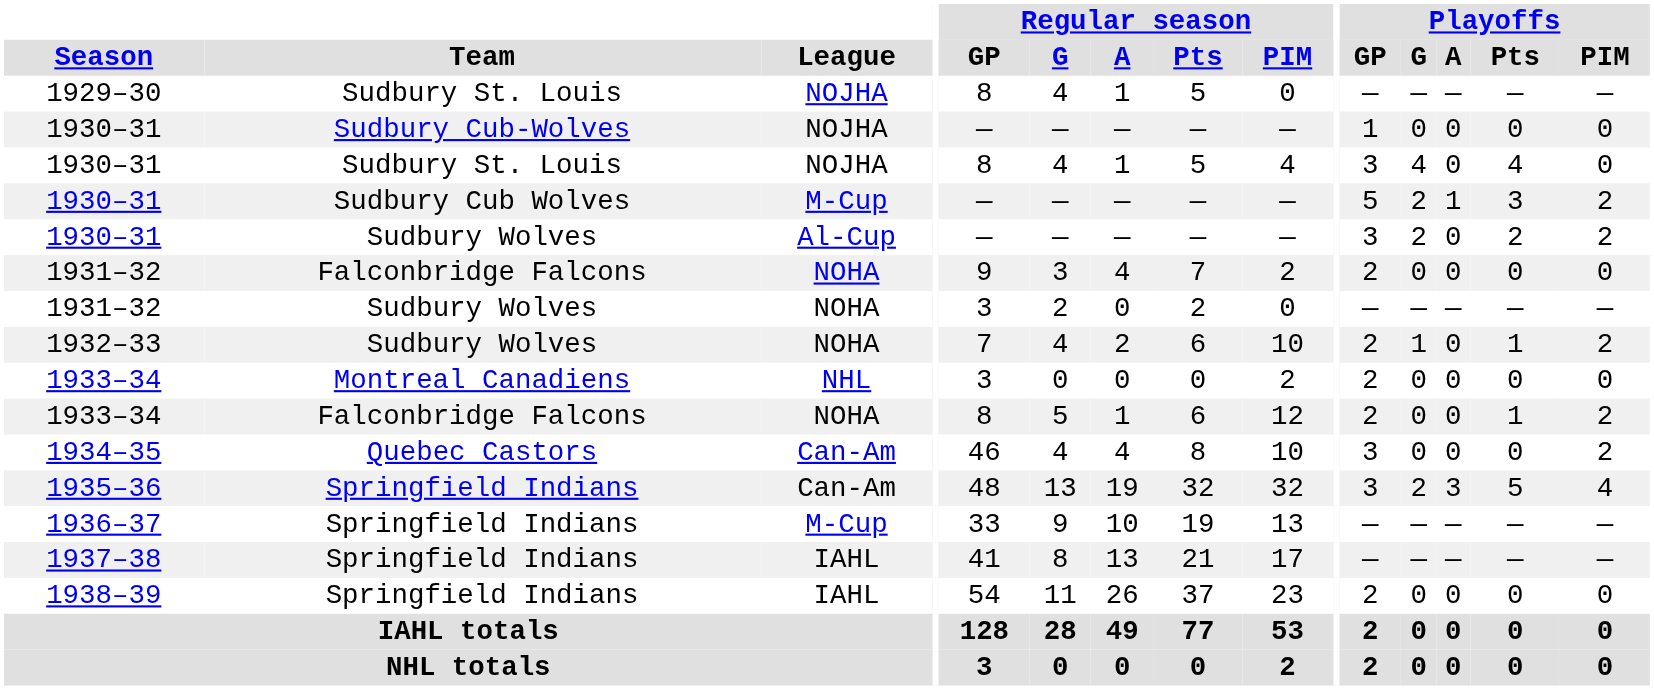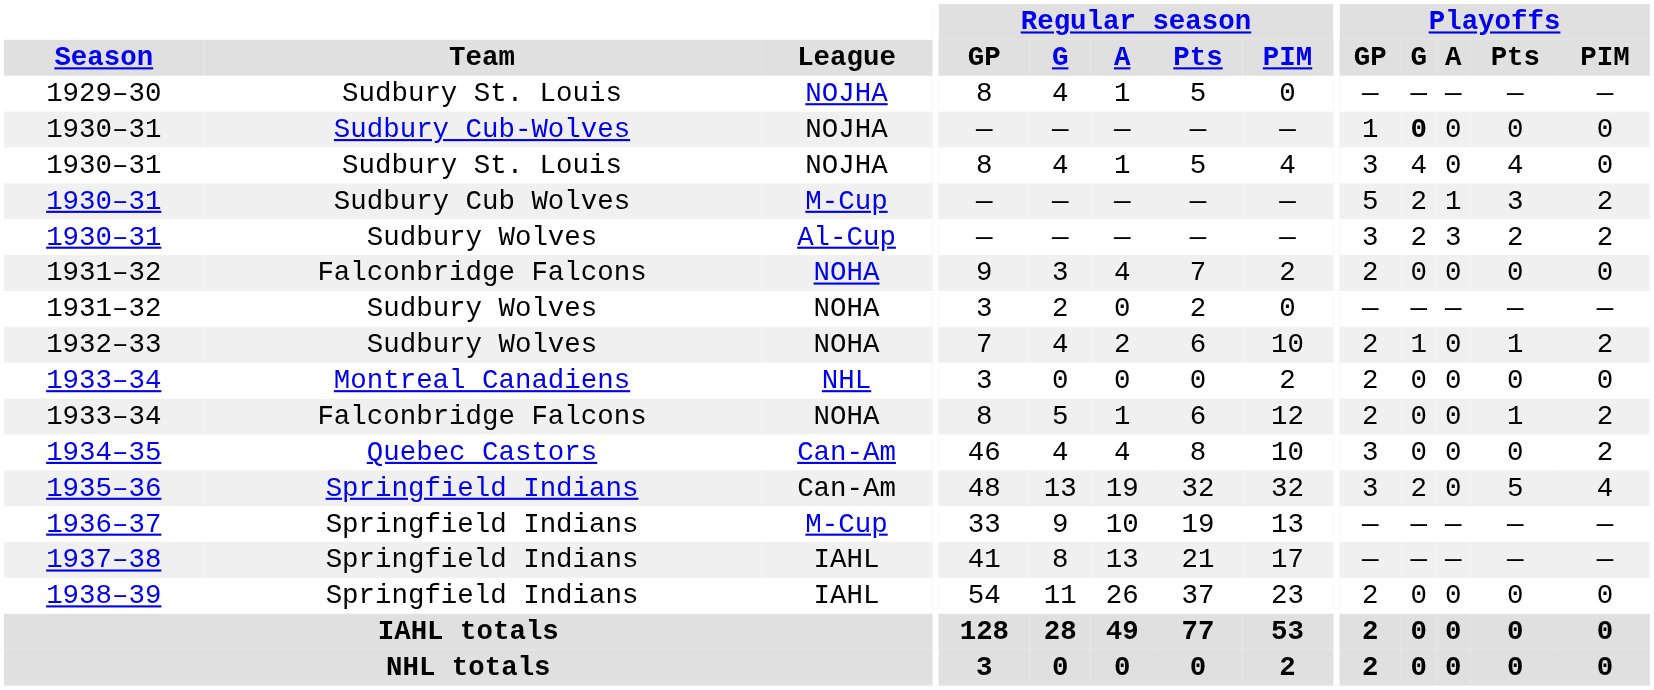1930–31 / Sudbury Cub-Wolves | Playoffs / G: normal -> bold
1930–31 / Sudbury Wolves | Playoffs / A: 0 -> 3
1935–36 | Playoffs / A: 3 -> 0
